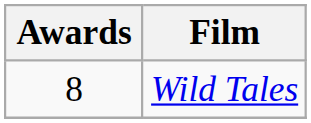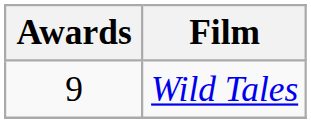Wild Tales | Awards: 8 -> 9
